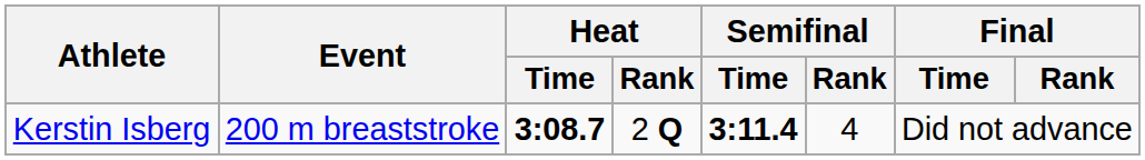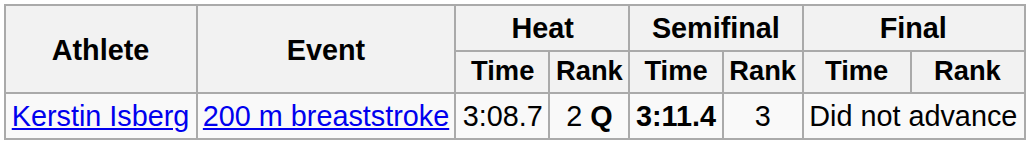Kerstin Isberg | Heat / Time: bold -> normal
Kerstin Isberg | Semifinal / Rank: 4 -> 3
